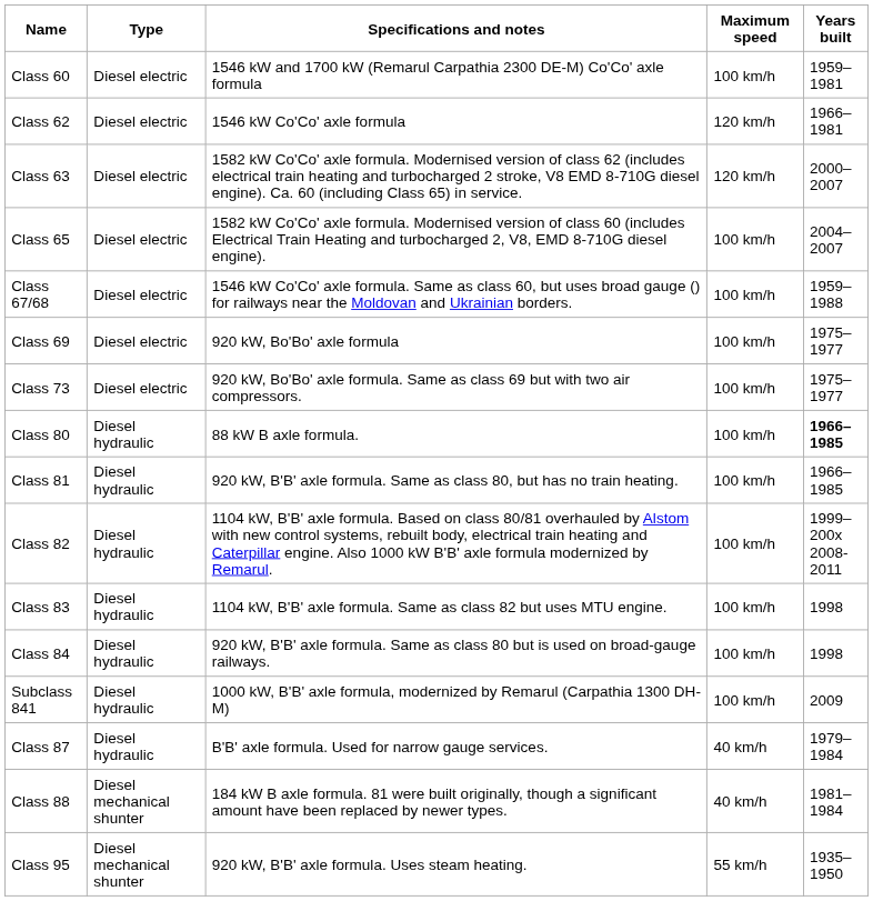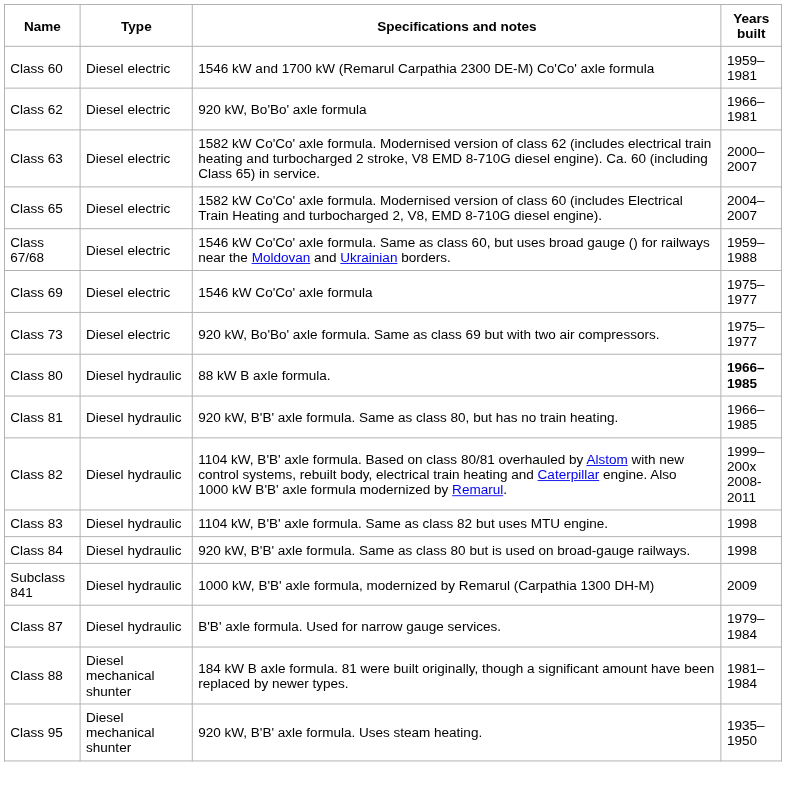- column: Maximum speed | 100 km/h | 120 km/h | 120 km/h | 100 km/h | 100 km/h | 100 km/h | 100 km/h | 100 km/h | 100 km/h | 100 km/h | 100 km/h | 100 km/h | 100 km/h | 40 km/h | 40 km/h | 55 km/h
Class 62 | Specifications and notes: 1546 kW Co'Co' axle formula -> 920 kW, Bo'Bo' axle formula
Class 69 | Specifications and notes: 920 kW, Bo'Bo' axle formula -> 1546 kW Co'Co' axle formula
